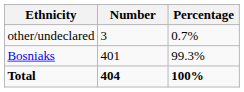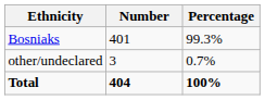rows swapped: Bosniaks <-> other/undeclared
